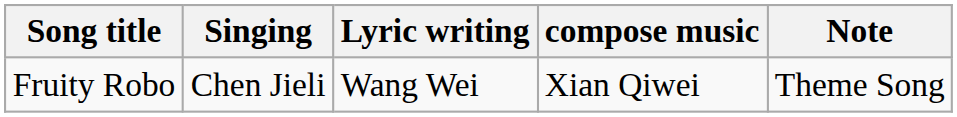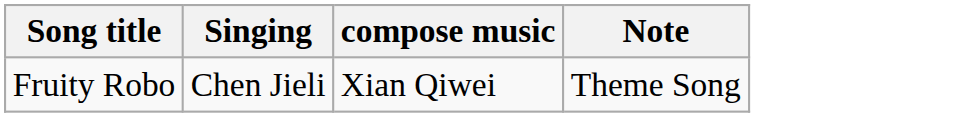- column: Lyric writing | Wang Wei
